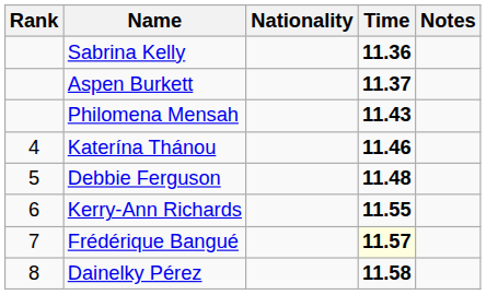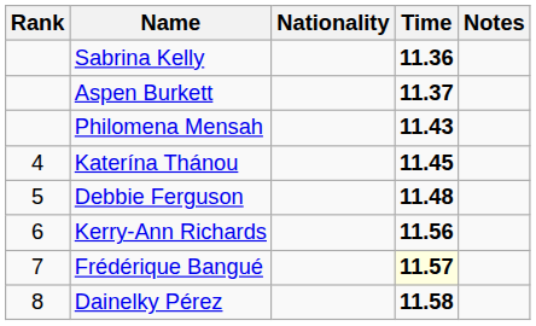Katerína Thánou | Time: 11.46 -> 11.45
Kerry-Ann Richards | Time: 11.55 -> 11.56
